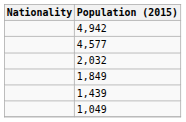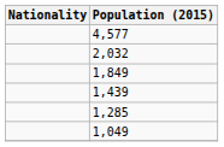- row: 4,942
+ row: 1,285
